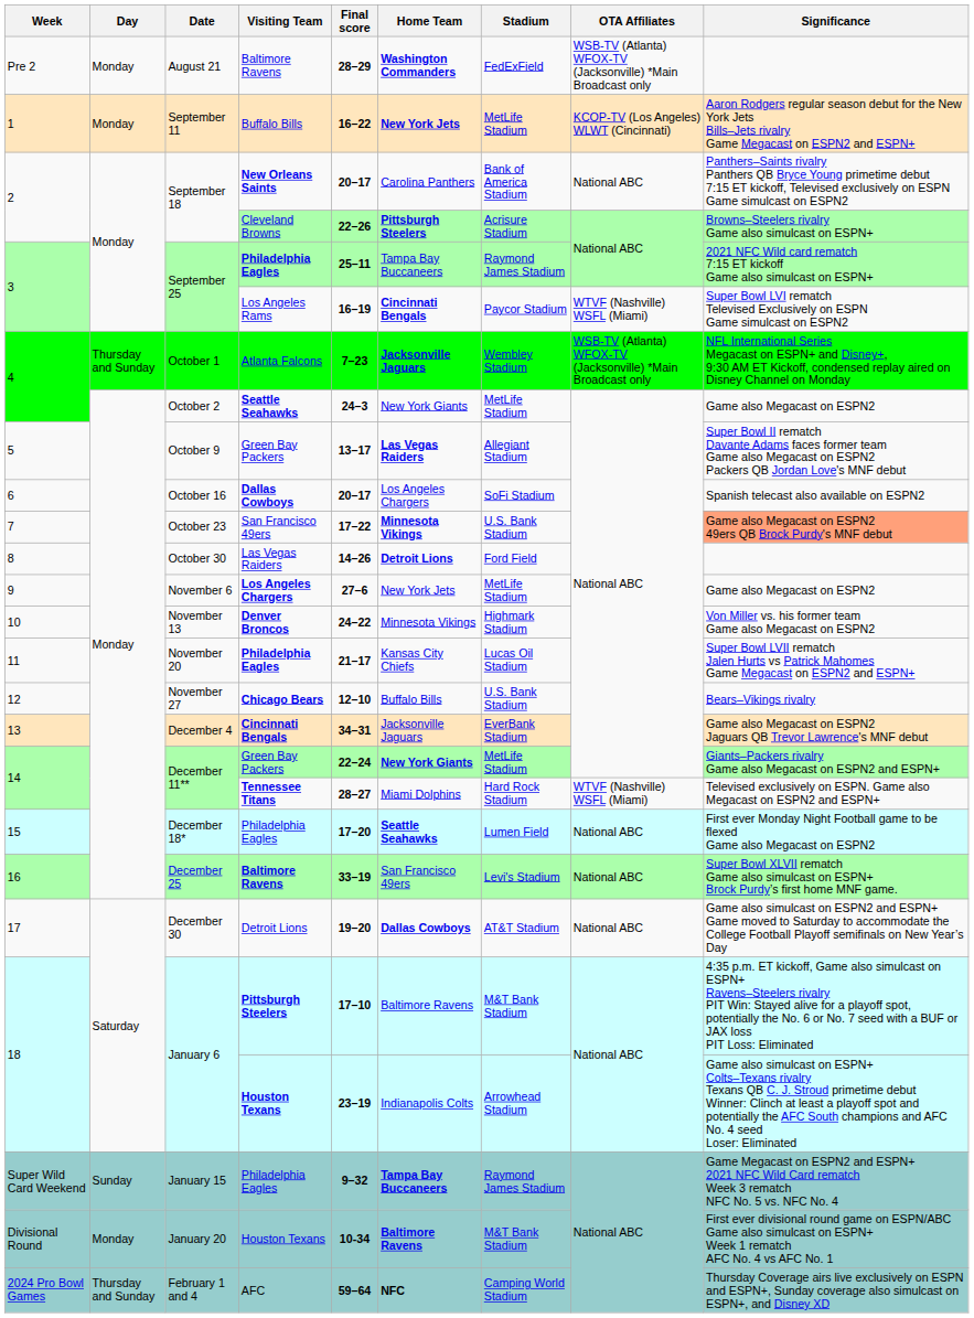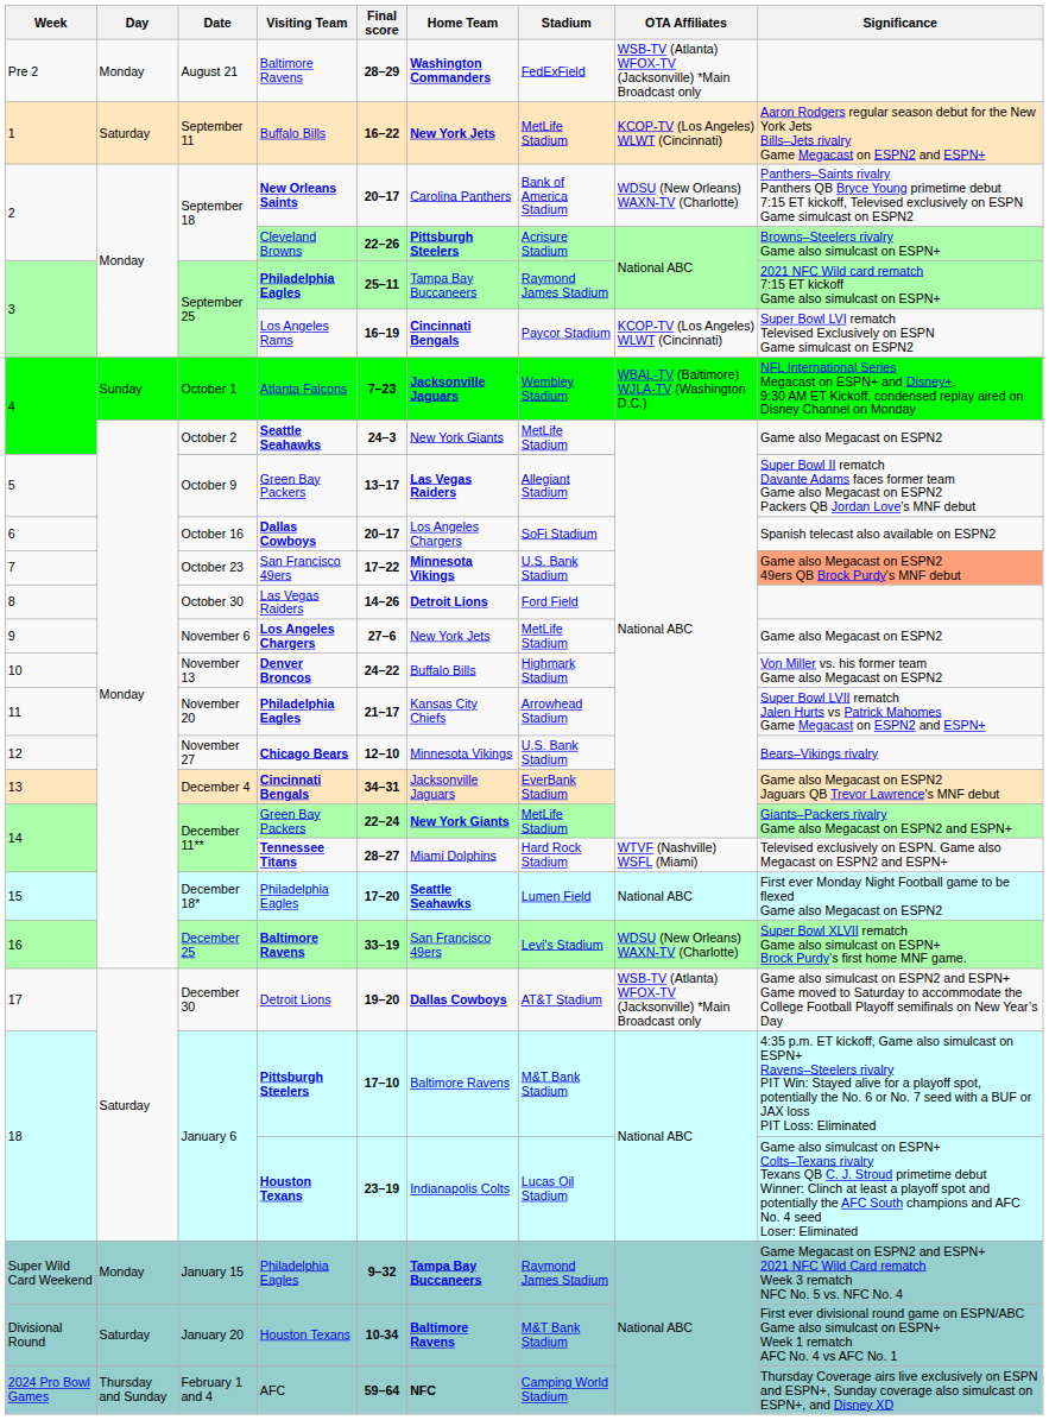September 11 | Day: Monday -> Saturday
September 18 / New Orleans Saints | OTA Affiliates: National ABC -> WDSU (New Orleans) WAXN-TV (Charlotte)
September 25 / Los Angeles Rams | OTA Affiliates: WTVF (Nashville) WSFL (Miami) -> KCOP-TV (Los Angeles) WLWT (Cincinnati)
October 1 | Day: Thursday and Sunday -> Sunday
October 1 | OTA Affiliates: WSB-TV (Atlanta) WFOX-TV (Jacksonville) *Main Broadcast only -> WBAL-TV (Baltimore) WJLA-TV (Washington D.C.)
November 13 | Home Team: Minnesota Vikings -> Buffalo Bills
November 20 | Stadium: Lucas Oil Stadium -> Arrowhead Stadium
November 27 | Home Team: Buffalo Bills -> Minnesota Vikings
December 25 | OTA Affiliates: National ABC -> WDSU (New Orleans) WAXN-TV (Charlotte)
December 30 | OTA Affiliates: National ABC -> WSB-TV (Atlanta) WFOX-TV (Jacksonville) *Main Broadcast only
January 6 / Houston Texans | Stadium: Arrowhead Stadium -> Lucas Oil Stadium
January 15 | Day: Sunday -> Monday
January 20 | Day: Monday -> Saturday
